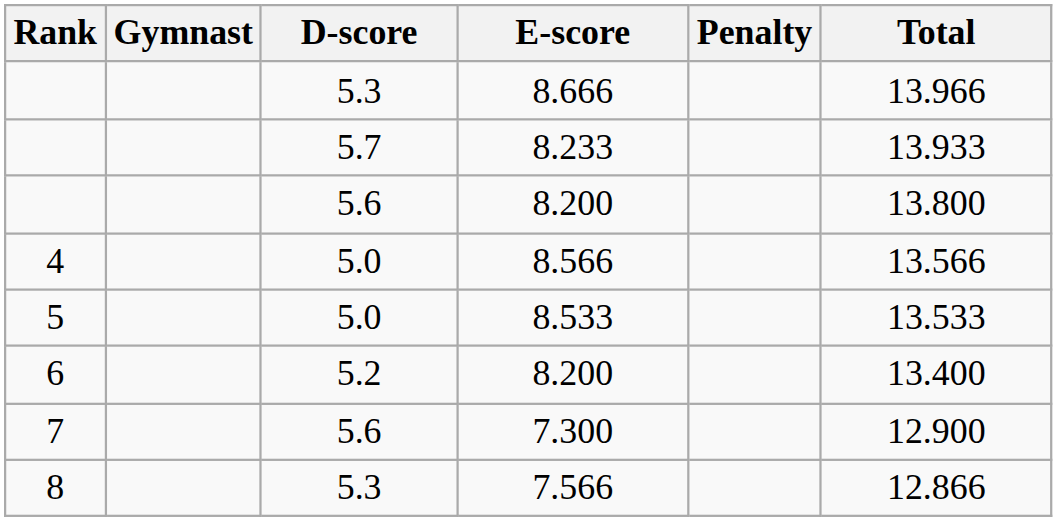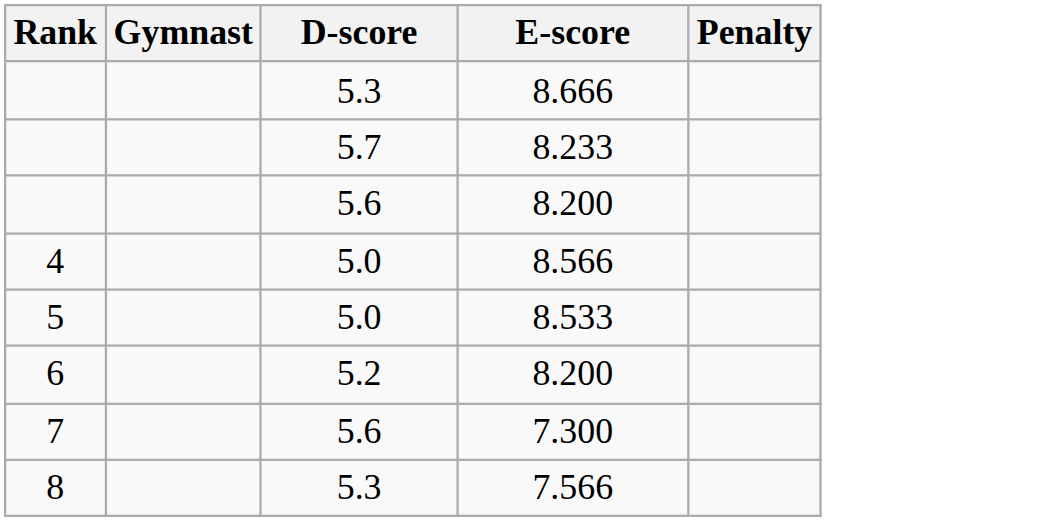- column: Total | 13.966 | 13.933 | 13.800 | 13.566 | 13.533 | 13.400 | 12.900 | 12.866
